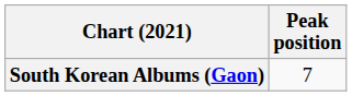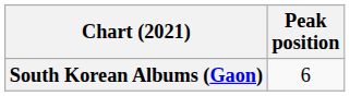South Korean Albums (Gaon) | Peak position: 7 -> 6
